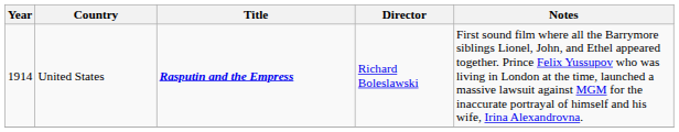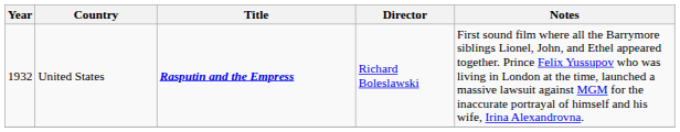United States | Year: 1914 -> 1932
